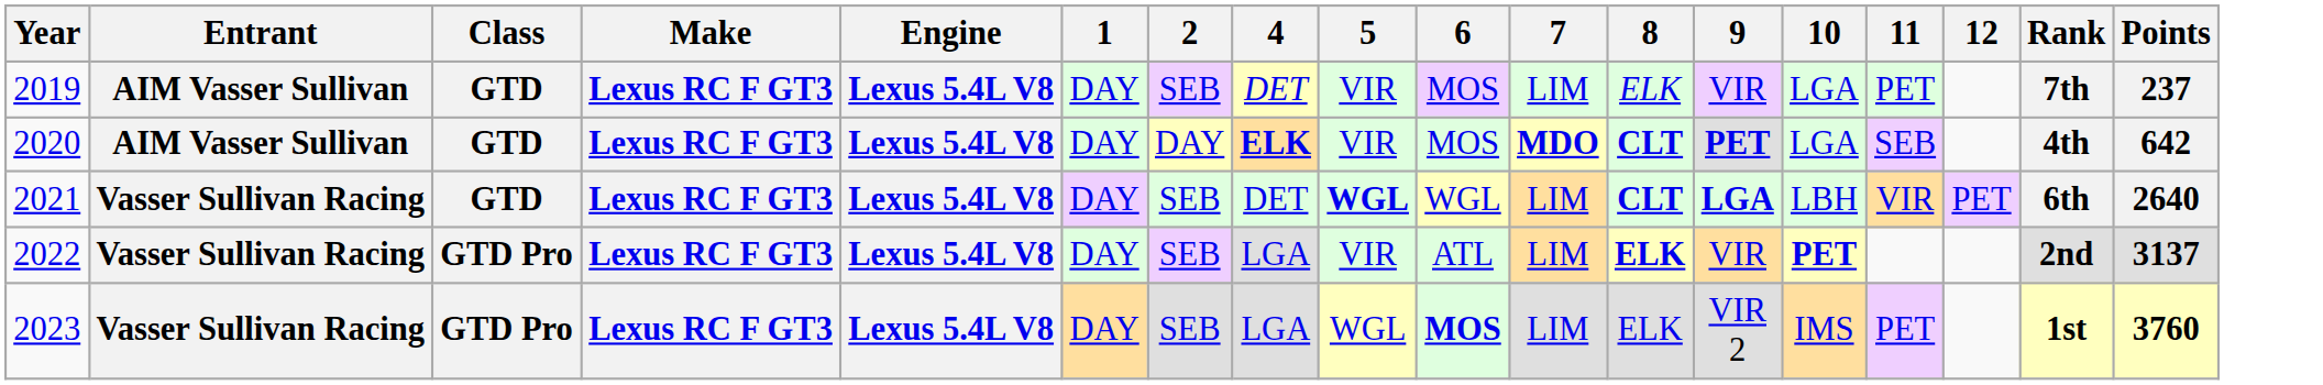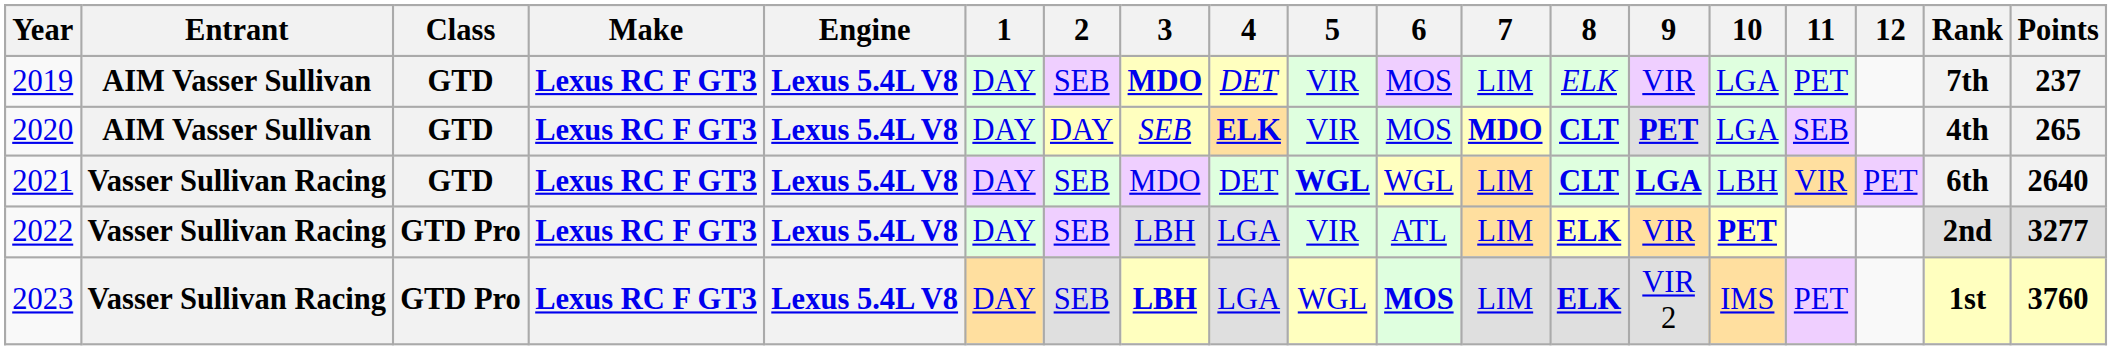+ column: 3 | MDO | SEB | MDO | LBH | LBH
2020 | Points: 642 -> 265
2022 | Points: 3137 -> 3277
2023 | 8: normal -> bold
